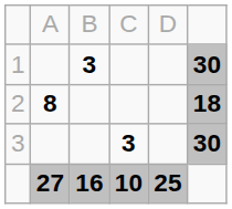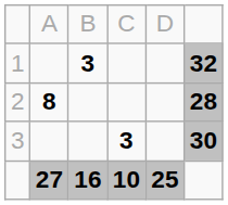1 | column 6: 30 -> 32
2 | column 6: 18 -> 28
